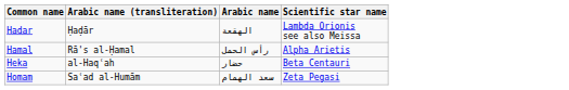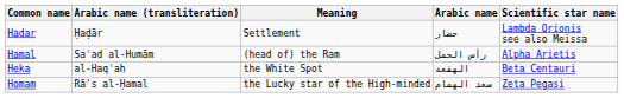+ column: Meaning | Settlement | (head of) the Ram | the White Spot | the Lucky star of the High-minded
Hadar | Arabic name: الهقعة -> حضار
Hamal | Arabic name (transliteration): Rā's al-Ḥamal -> Saʿad al-Humām
Heka | Arabic name: حضار -> الهقعة
Homam | Arabic name (transliteration): Saʿad al-Humām -> Rā's al-Ḥamal
